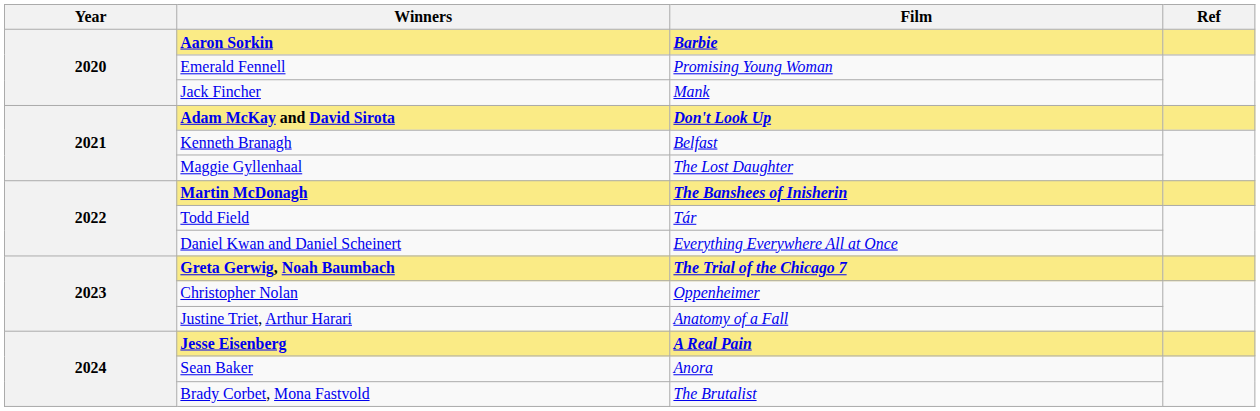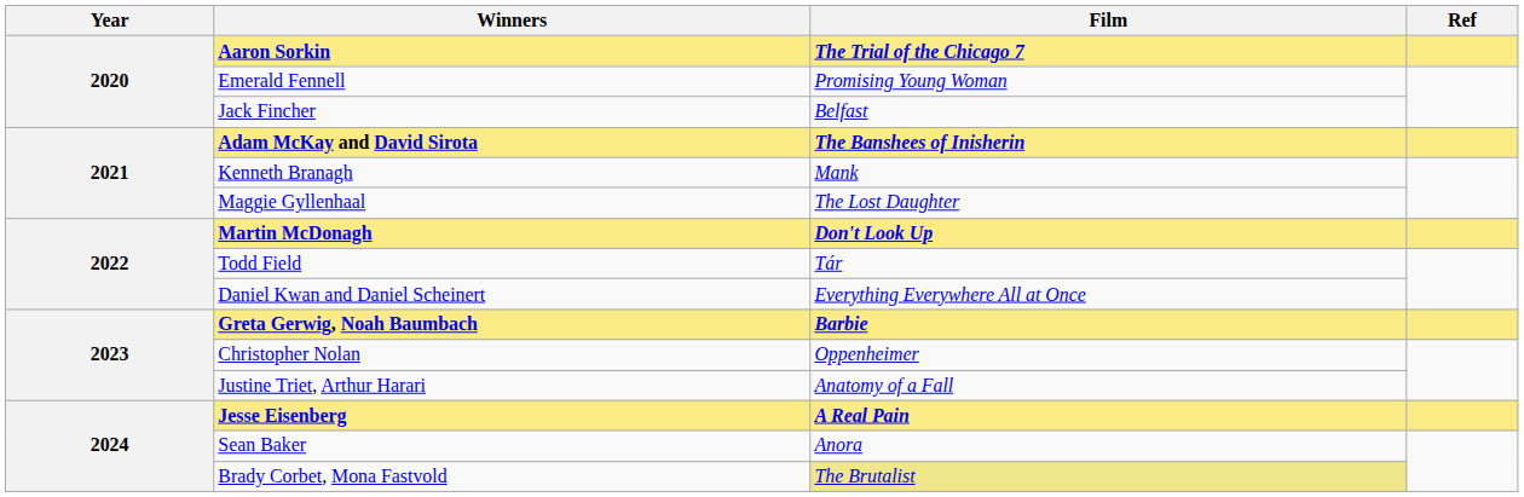Aaron Sorkin | Film: Barbie -> The Trial of the Chicago 7
Jack Fincher | Film: Mank -> Belfast
Adam McKay and David Sirota | Film: Don't Look Up -> The Banshees of Inisherin
Kenneth Branagh | Film: Belfast -> Mank
Martin McDonagh | Film: The Banshees of Inisherin -> Don't Look Up
Greta Gerwig, Noah Baumbach | Film: The Trial of the Chicago 7 -> Barbie
Brady Corbet, Mona Fastvold | Film: no background -> khaki background
